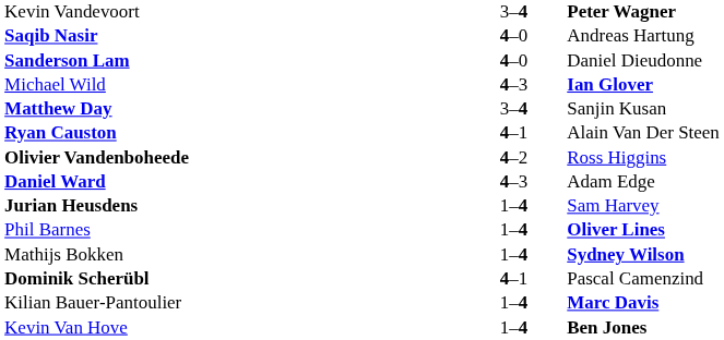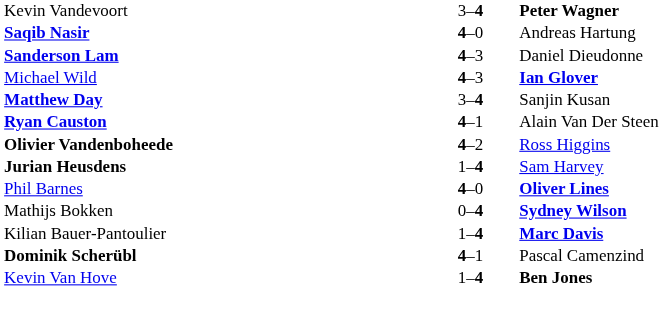Sanderson Lam | column 2: 4–0 -> 4–3
- row: Daniel Ward | 4–3 | Adam Edge
Phil Barnes | column 2: 1–4 -> 4–0
Mathijs Bokken | column 2: 1–4 -> 0–4
rows swapped: Dominik Scherübl <-> Kilian Bauer-Pantoulier
